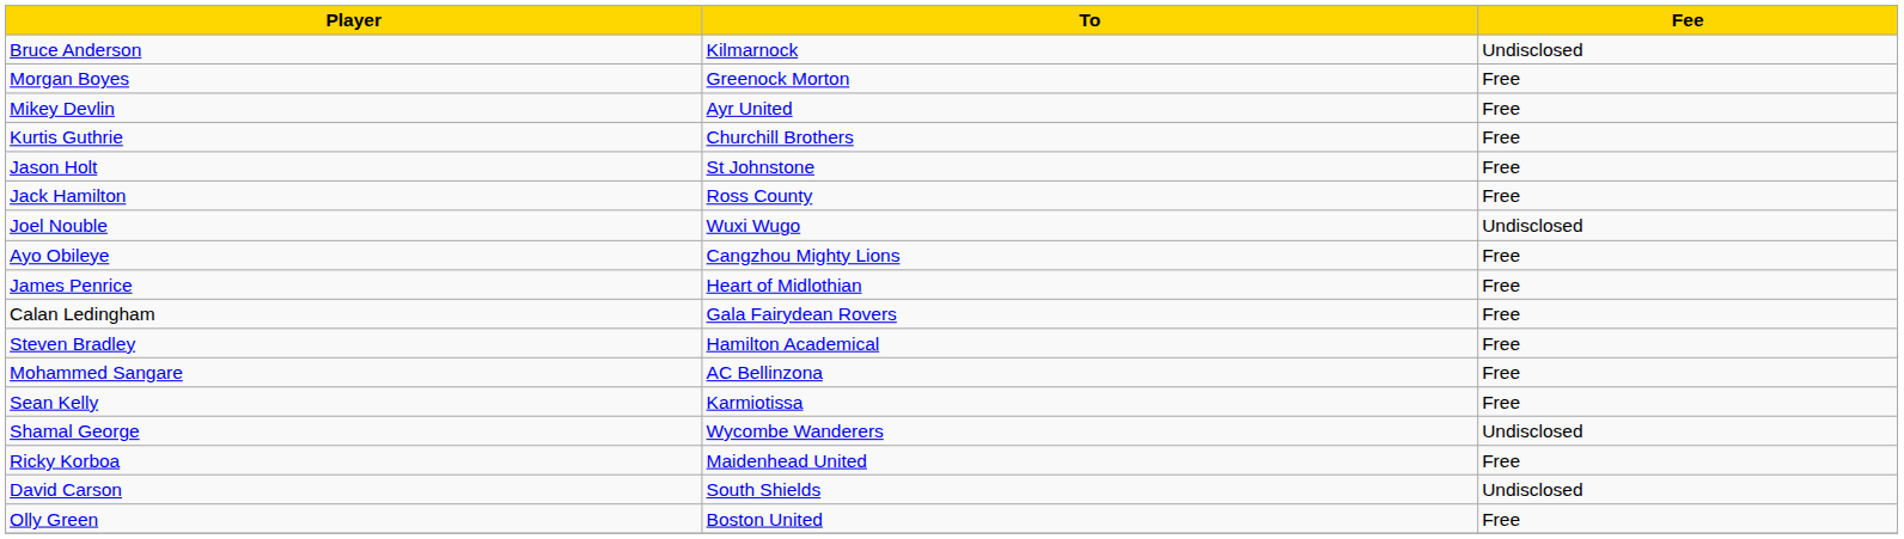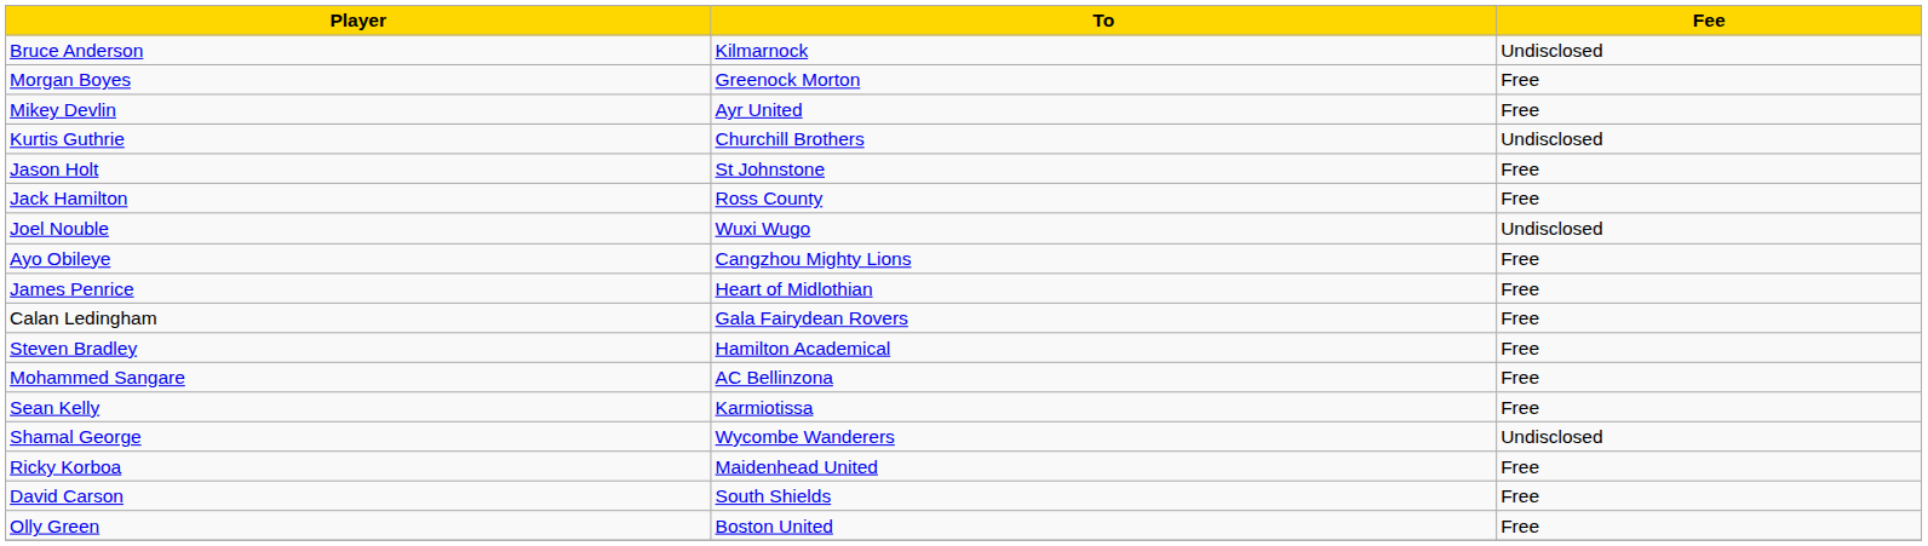Kurtis Guthrie | Fee: Free -> Undisclosed
David Carson | Fee: Undisclosed -> Free
